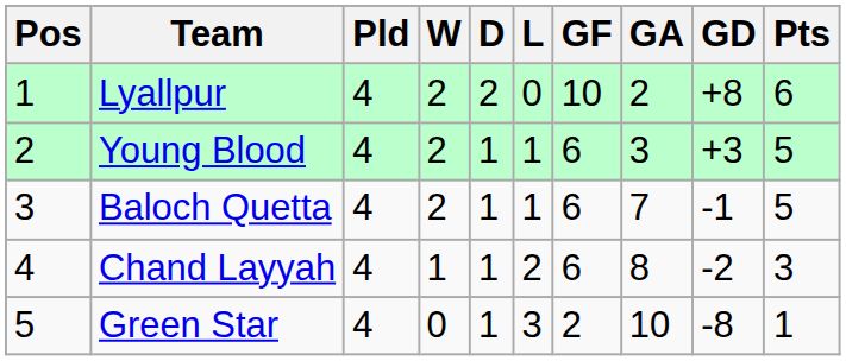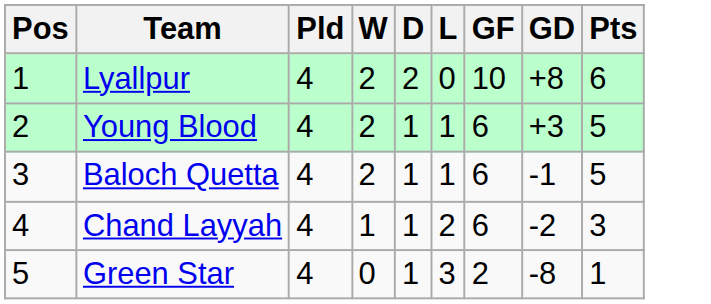- column: GA | 2 | 3 | 7 | 8 | 10
